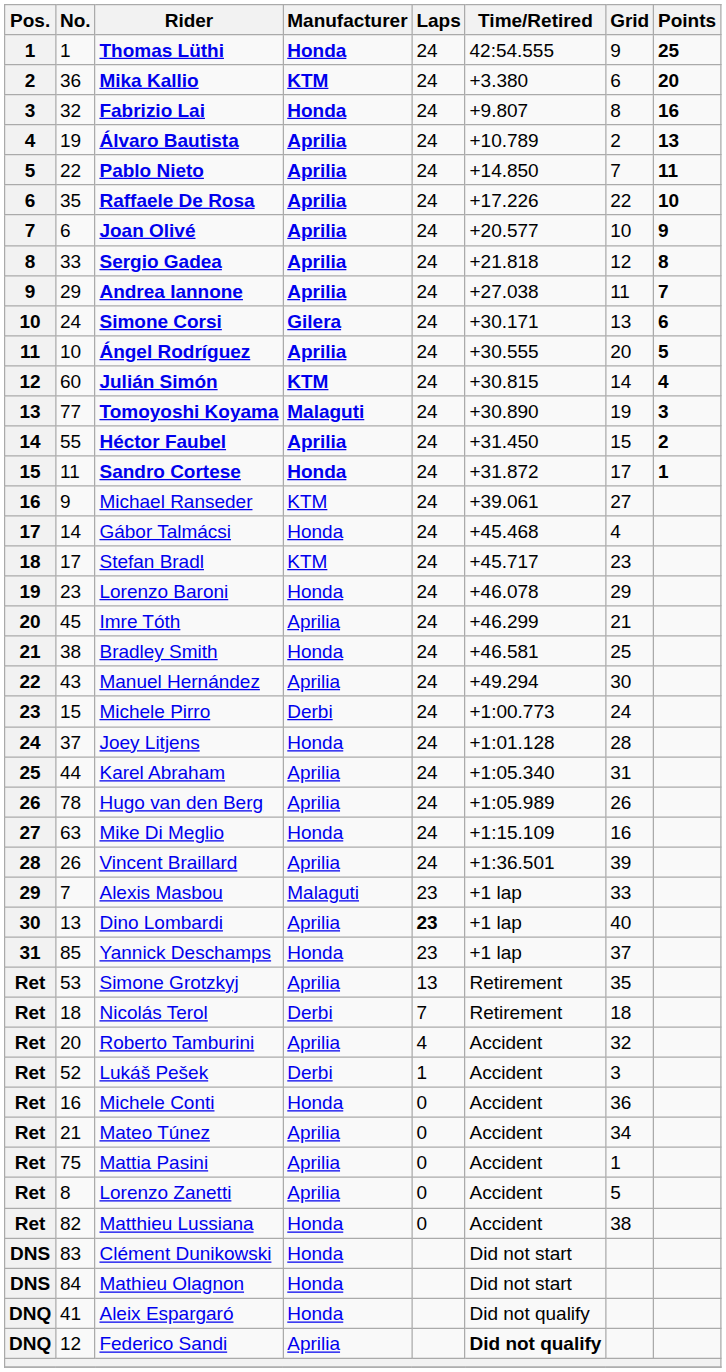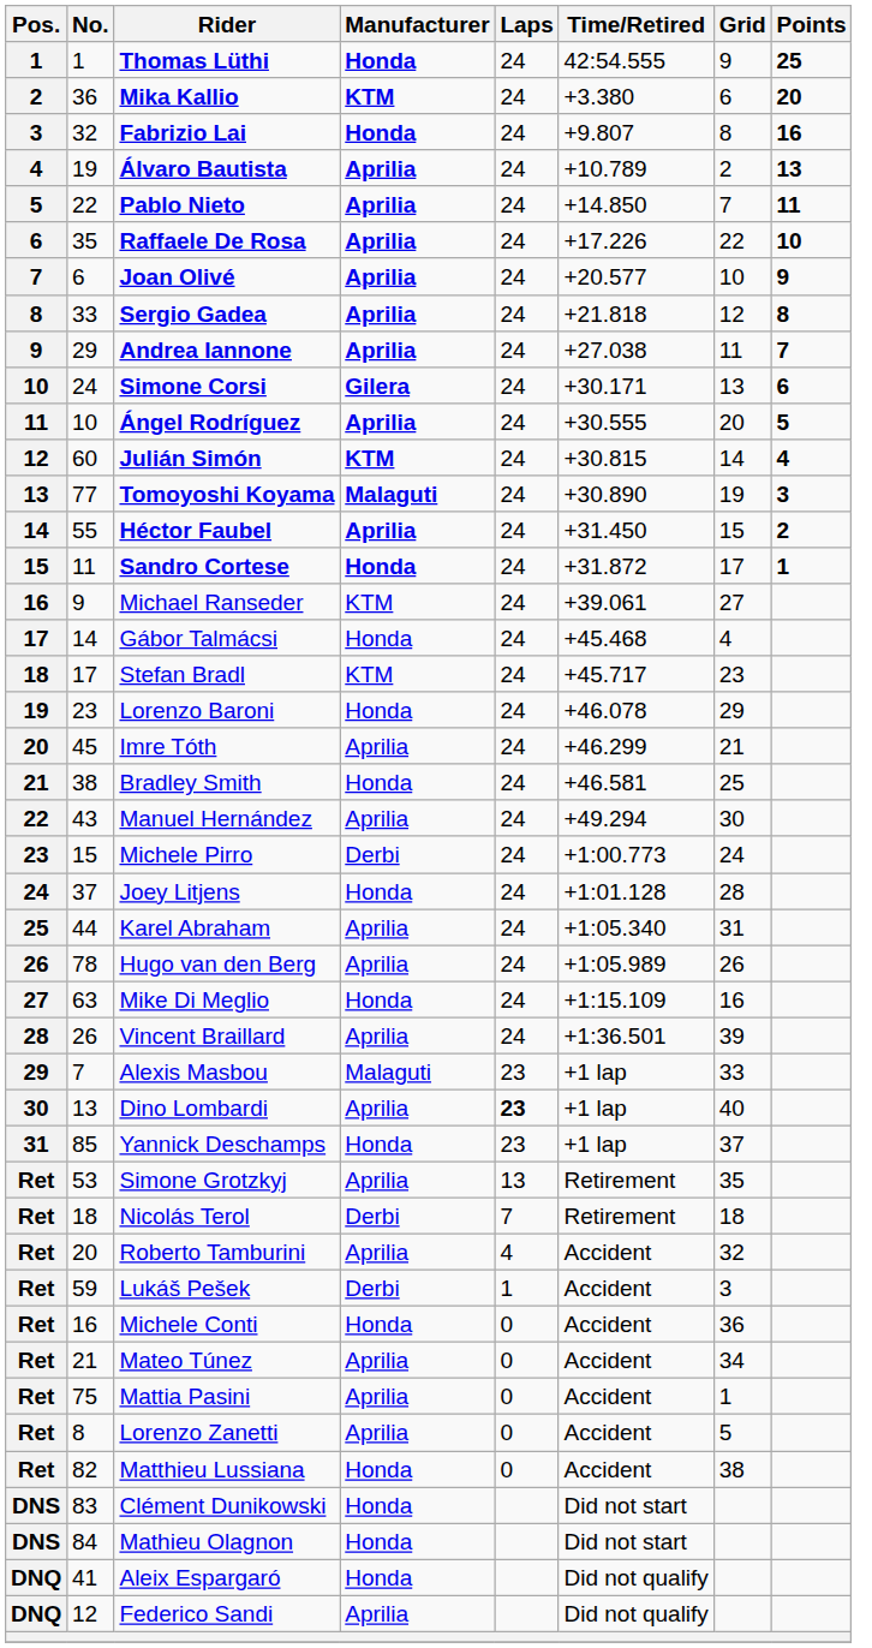Lukáš Pešek | No.: 52 -> 59
Federico Sandi | Time/Retired: bold -> normal
